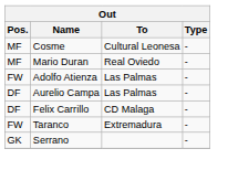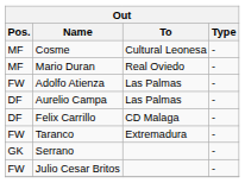+ row: FW | Julio Cesar Britos | -
